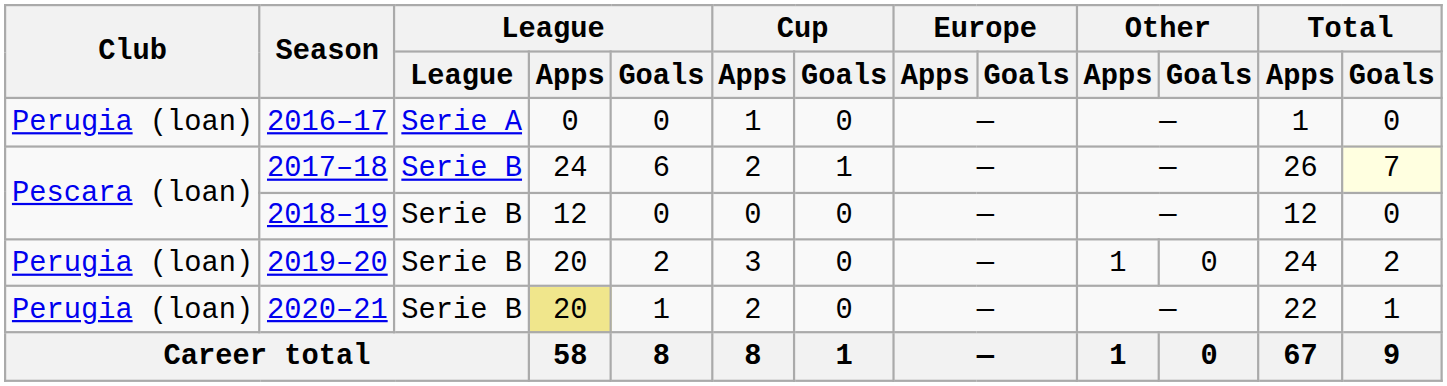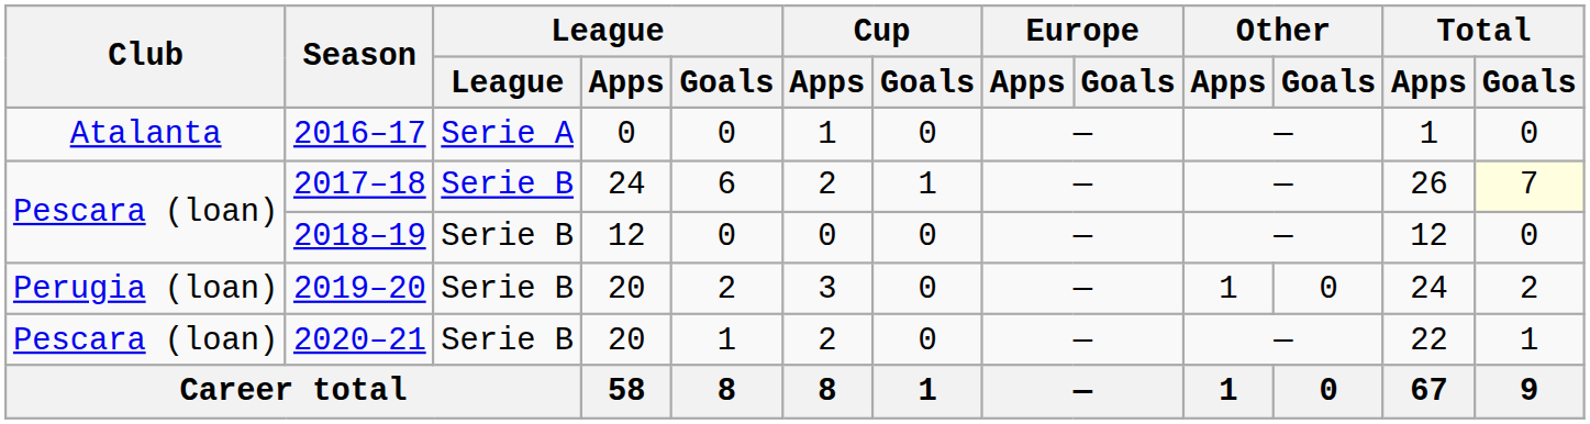2016–17 | Club: Perugia (loan) -> Atalanta
2020–21 | Club: Perugia (loan) -> Pescara (loan)
2020–21 | League / Apps: khaki background -> no background
